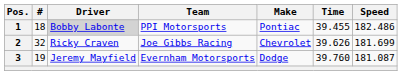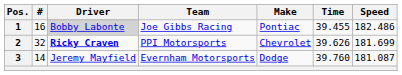1 | #: 18 -> 16
1 | Team: PPI Motorsports -> Joe Gibbs Racing
2 | Driver: normal -> bold
2 | Team: Joe Gibbs Racing -> PPI Motorsports
3 | #: 19 -> 14
